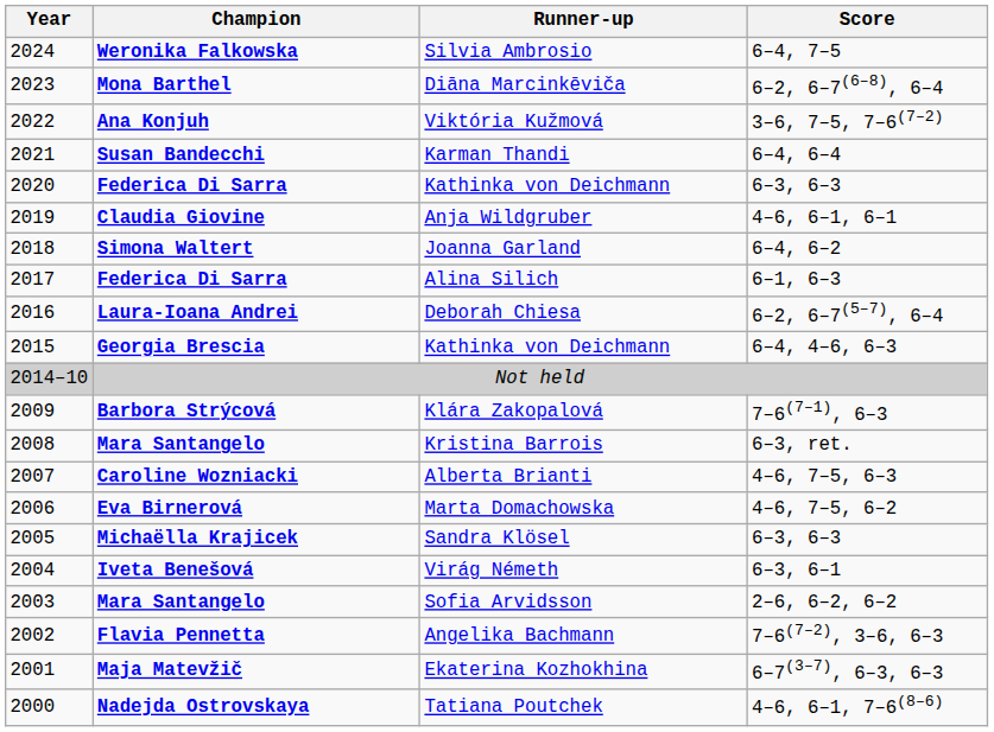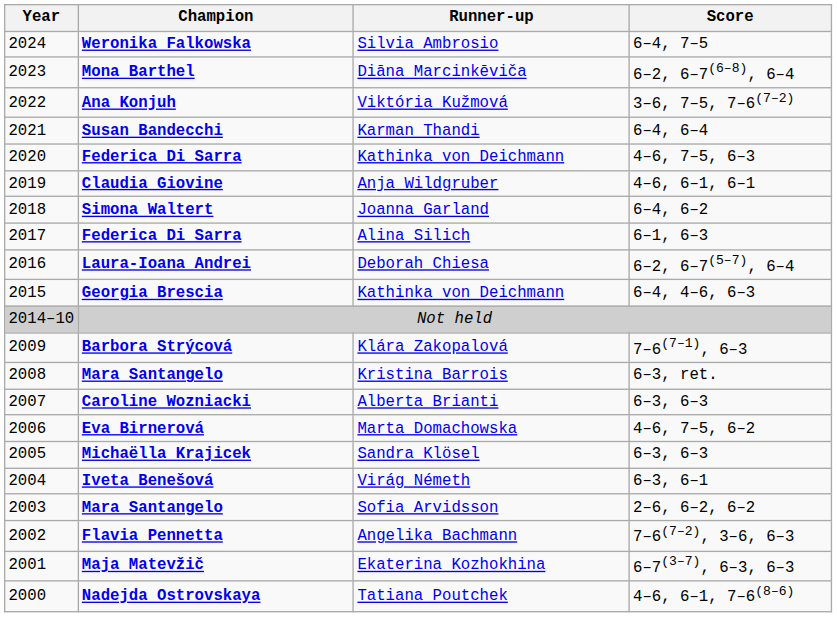Federica Di Sarra / Kathinka von Deichmann | Score: 6–3, 6–3 -> 4–6, 7–5, 6–3
Alberta Brianti | Score: 4–6, 7–5, 6–3 -> 6–3, 6–3
